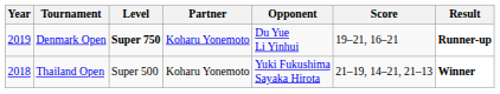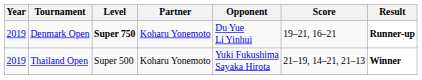Thailand Open | Year: 2018 -> 2019
